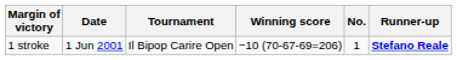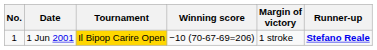columns swapped: No. <-> Margin of victory
1 Jun 2001 | Tournament: no background -> gold background
